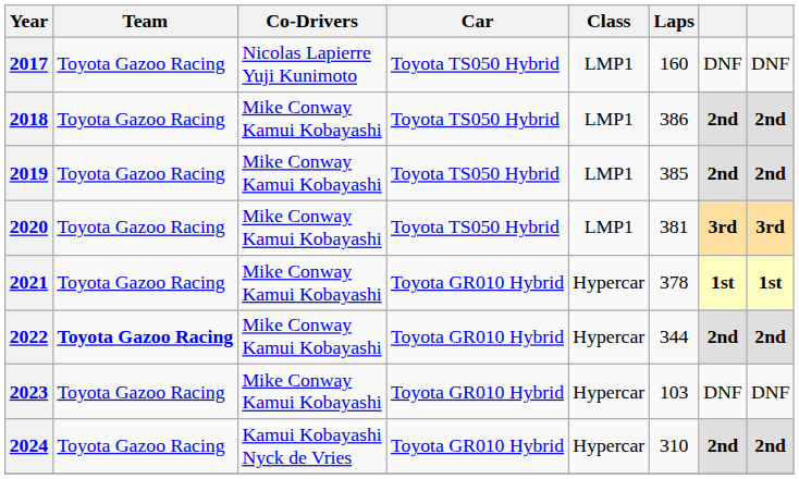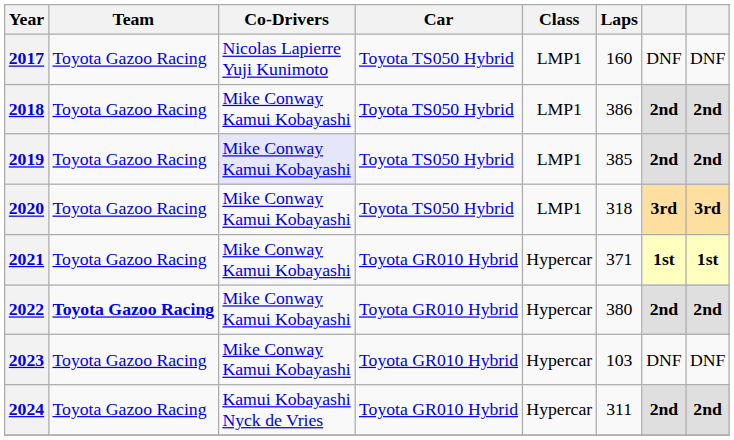2019 | Co-Drivers: no background -> lavender background
2020 | Laps: 381 -> 318
2021 | Laps: 378 -> 371
2022 | Laps: 344 -> 380
2024 | Laps: 310 -> 311
